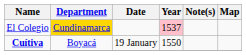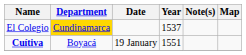El Colegio | Year: pink background -> no background
Cuítiva | Year: 1550 -> 1551
